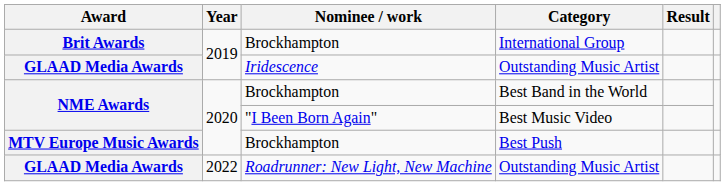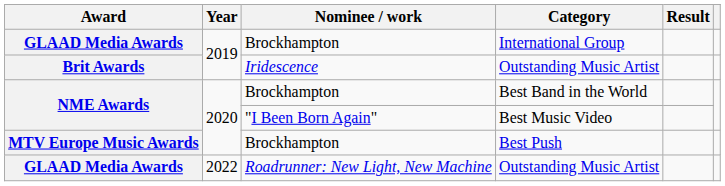International Group | Award: Brit Awards -> GLAAD Media Awards
Iridescence / Outstanding Music Artist | Award: GLAAD Media Awards -> Brit Awards
